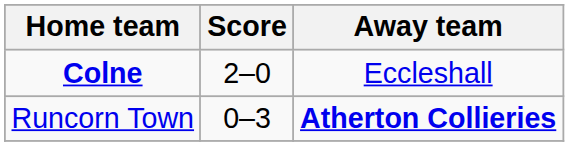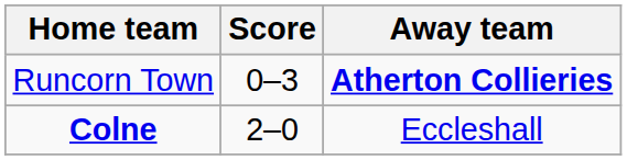rows swapped: Colne <-> Runcorn Town
